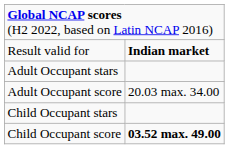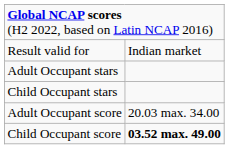Result valid for | column 2: bold -> normal
rows swapped: Adult Occupant score <-> Child Occupant stars
